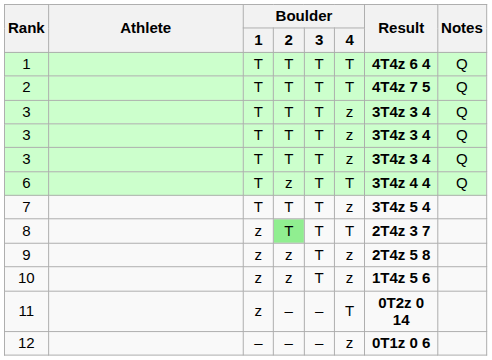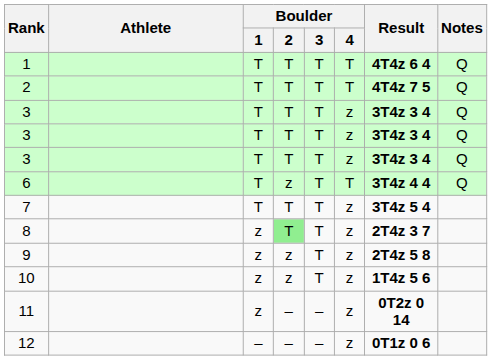8 | Boulder / 4: T -> z
11 | Boulder / 4: T -> z
